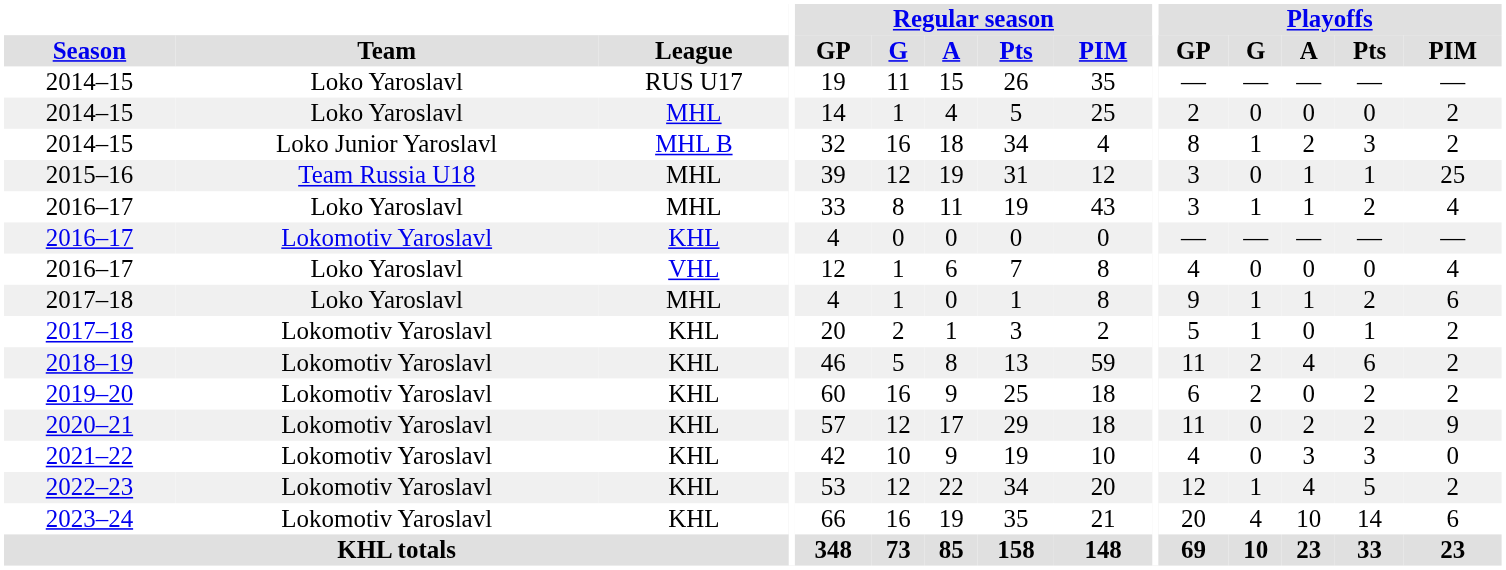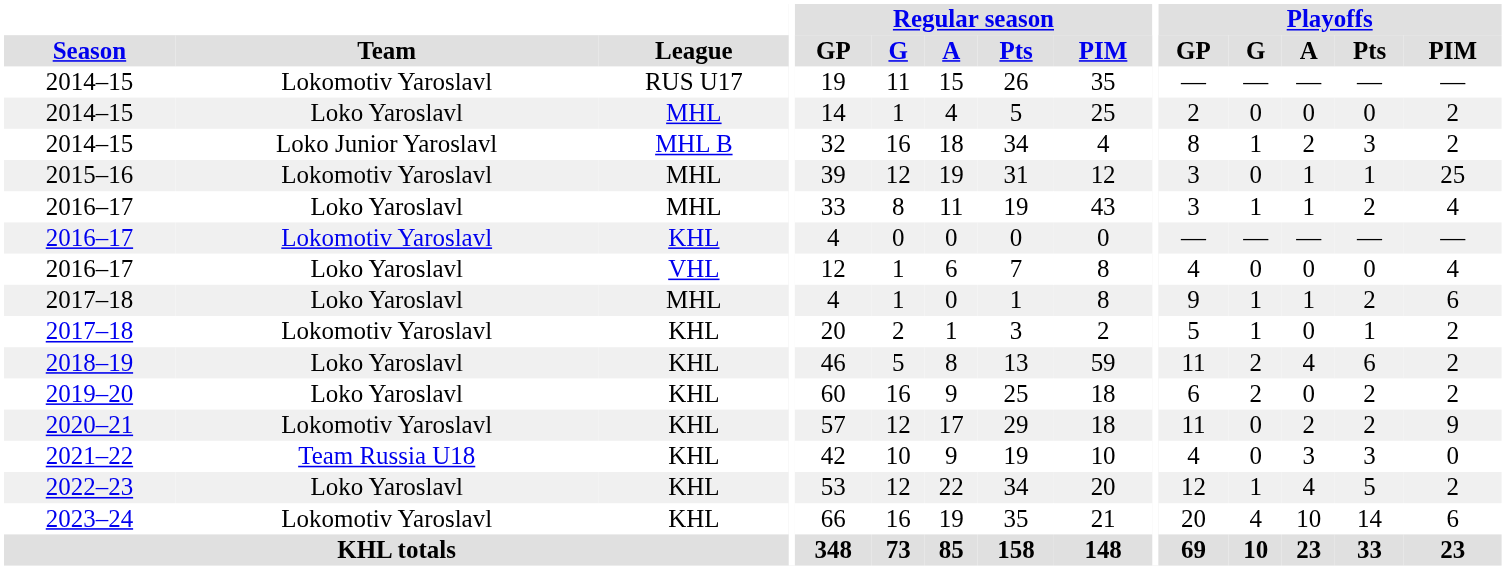2014–15 / RUS U17 | Team: Loko Yaroslavl -> Lokomotiv Yaroslavl
2015–16 | Team: Team Russia U18 -> Lokomotiv Yaroslavl
2018–19 | Team: Lokomotiv Yaroslavl -> Loko Yaroslavl
2019–20 | Team: Lokomotiv Yaroslavl -> Loko Yaroslavl
2021–22 | Team: Lokomotiv Yaroslavl -> Team Russia U18
2022–23 | Team: Lokomotiv Yaroslavl -> Loko Yaroslavl
